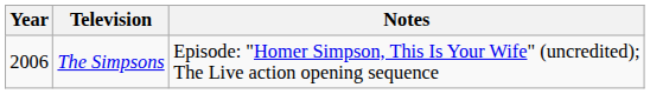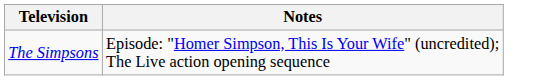- column: Year | 2006
